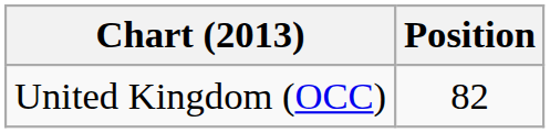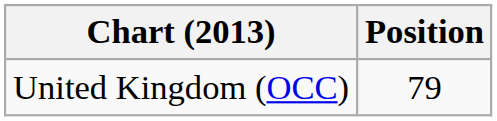United Kingdom (OCC) | Position: 82 -> 79
